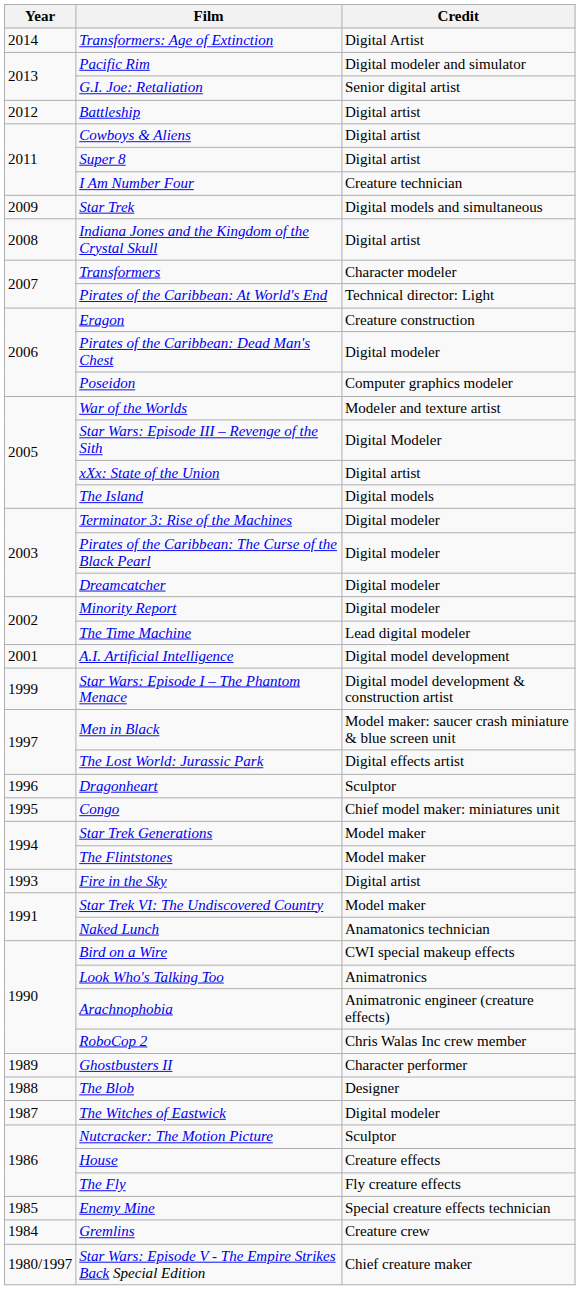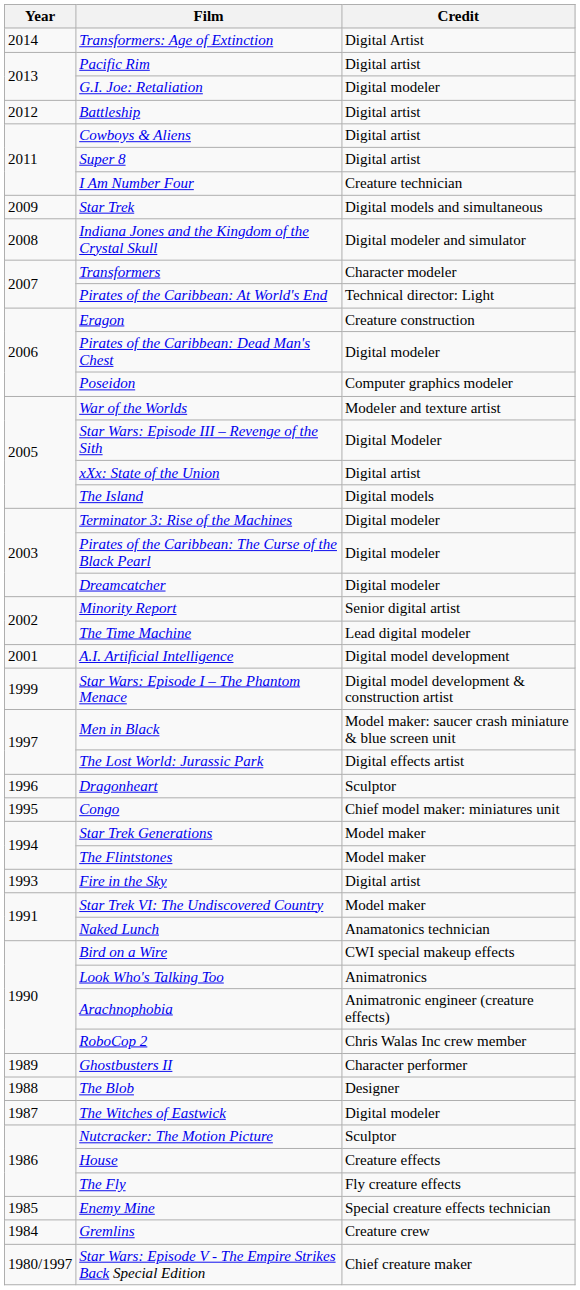Pacific Rim | Credit: Digital modeler and simulator -> Digital artist
G.I. Joe: Retaliation | Credit: Senior digital artist -> Digital modeler
Indiana Jones and the Kingdom of the Crystal Skull | Credit: Digital artist -> Digital modeler and simulator
Minority Report | Credit: Digital modeler -> Senior digital artist
